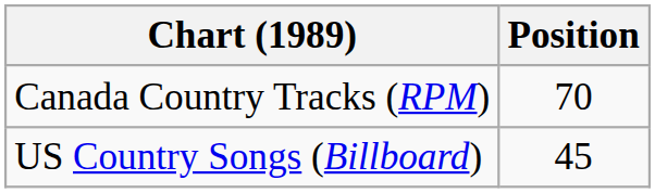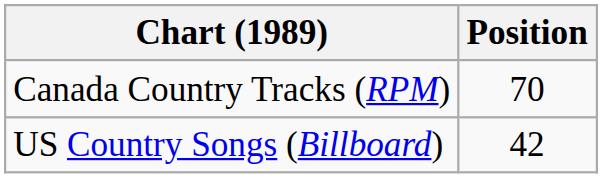US Country Songs (Billboard) | Position: 45 -> 42
